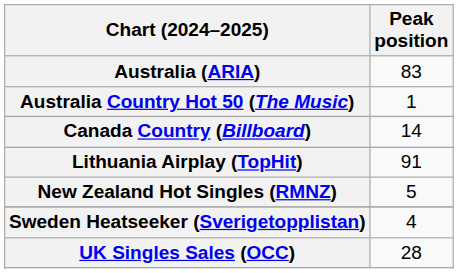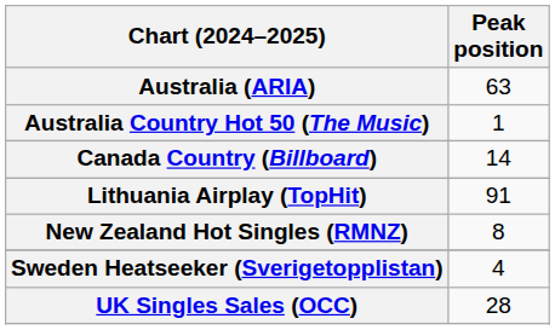Australia (ARIA) | Peak position: 83 -> 63
New Zealand Hot Singles (RMNZ) | Peak position: 5 -> 8
